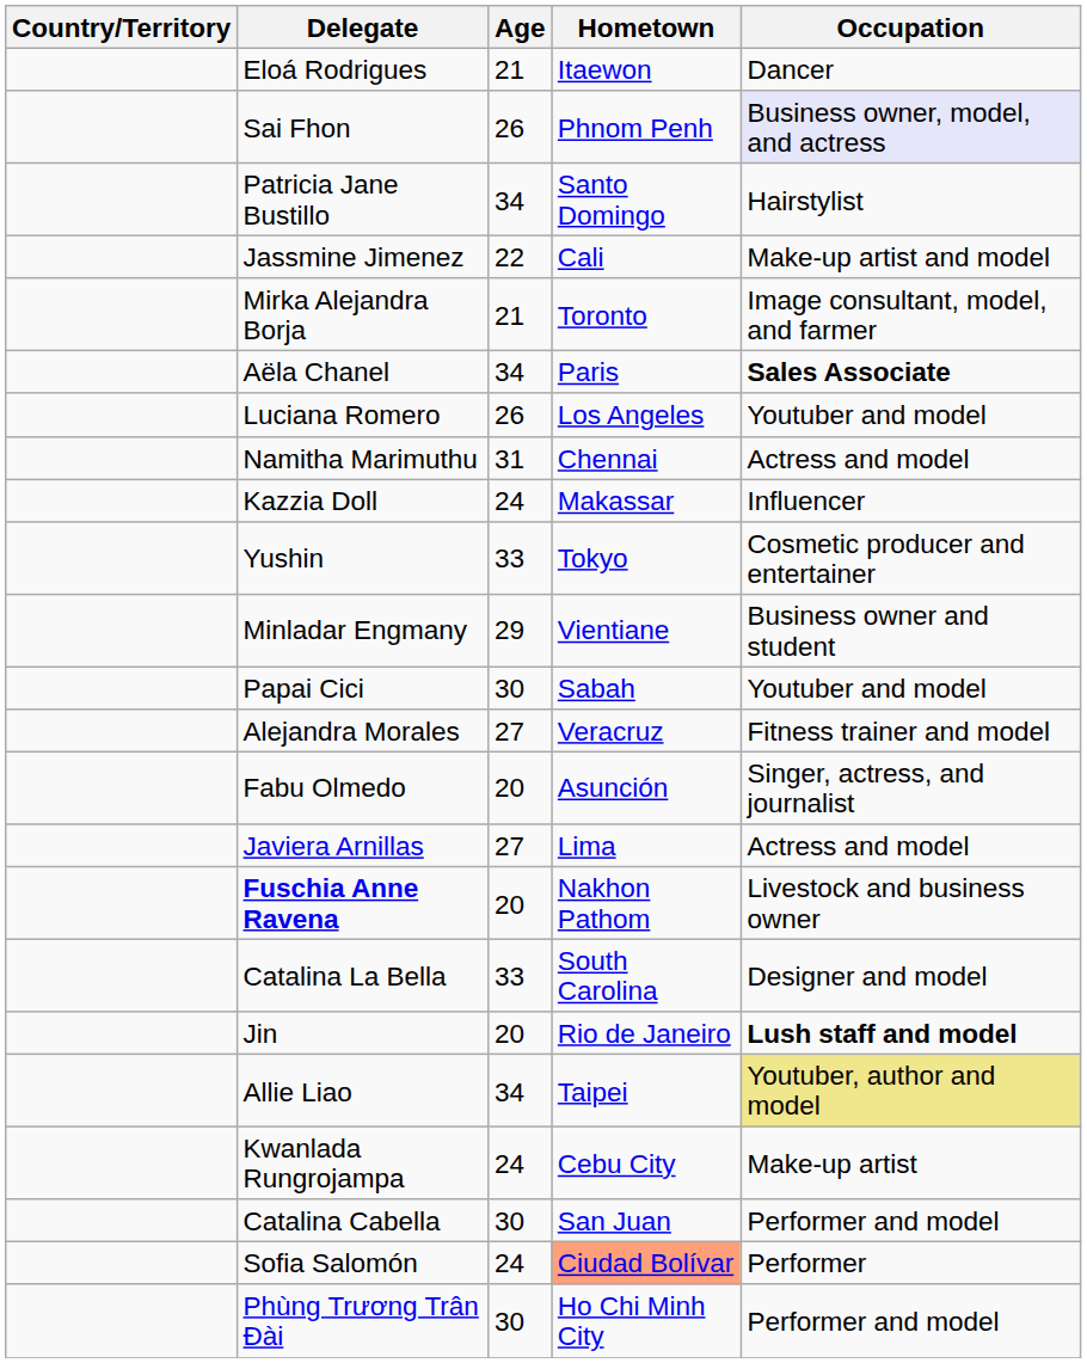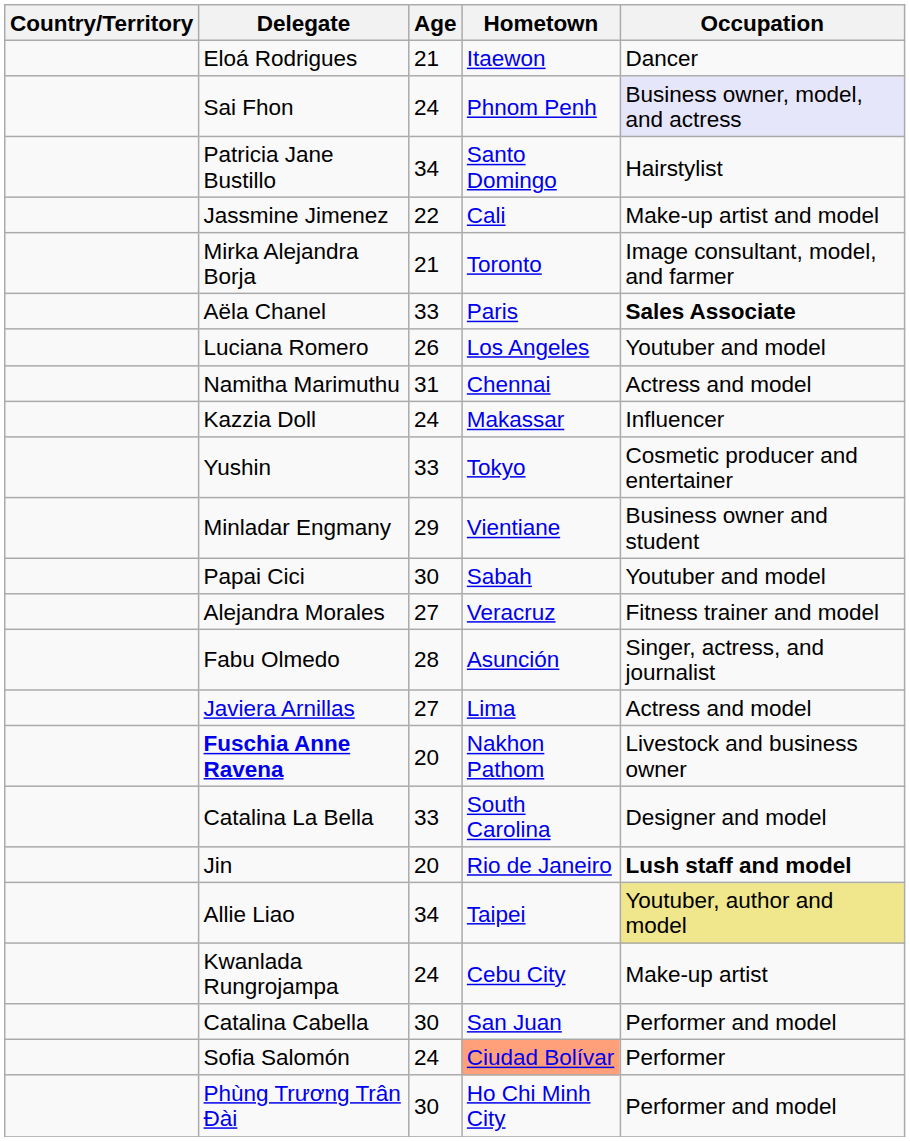Sai Fhon | Age: 26 -> 24
Aëla Chanel | Age: 34 -> 33
Fabu Olmedo | Age: 20 -> 28
